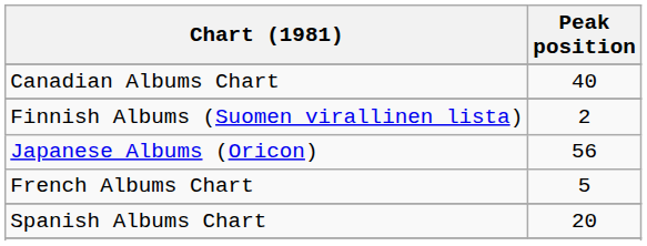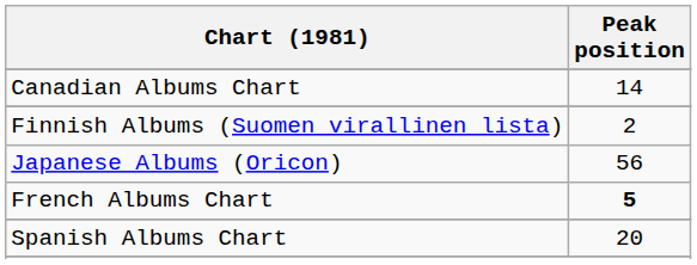Canadian Albums Chart | Peak position: 40 -> 14
French Albums Chart | Peak position: normal -> bold
